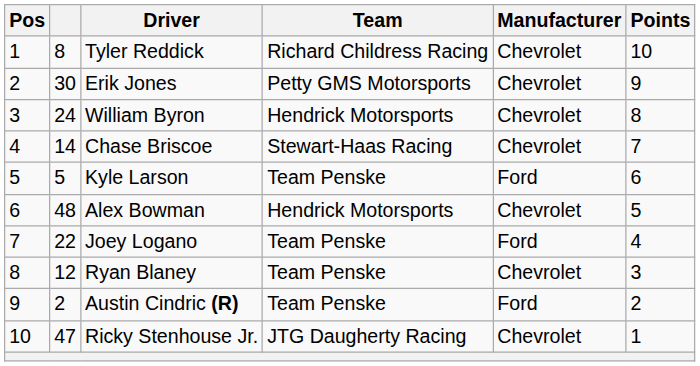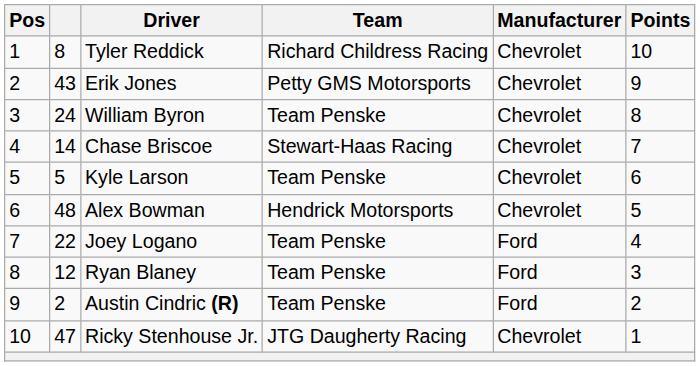Erik Jones | column 2: 30 -> 43
William Byron | Team: Hendrick Motorsports -> Team Penske
Kyle Larson | Manufacturer: Ford -> Chevrolet
Ryan Blaney | Manufacturer: Chevrolet -> Ford
